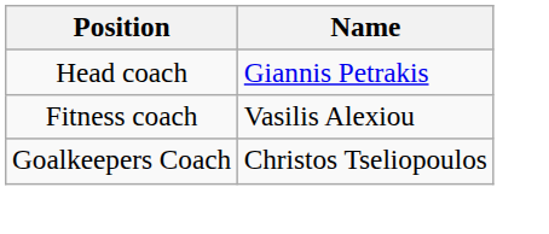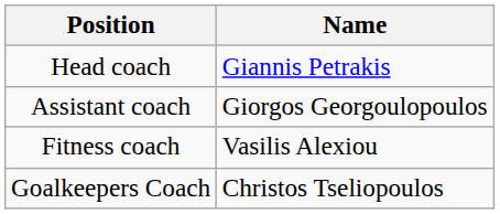+ row: Assistant coach | Giorgos Georgoulopoulos
